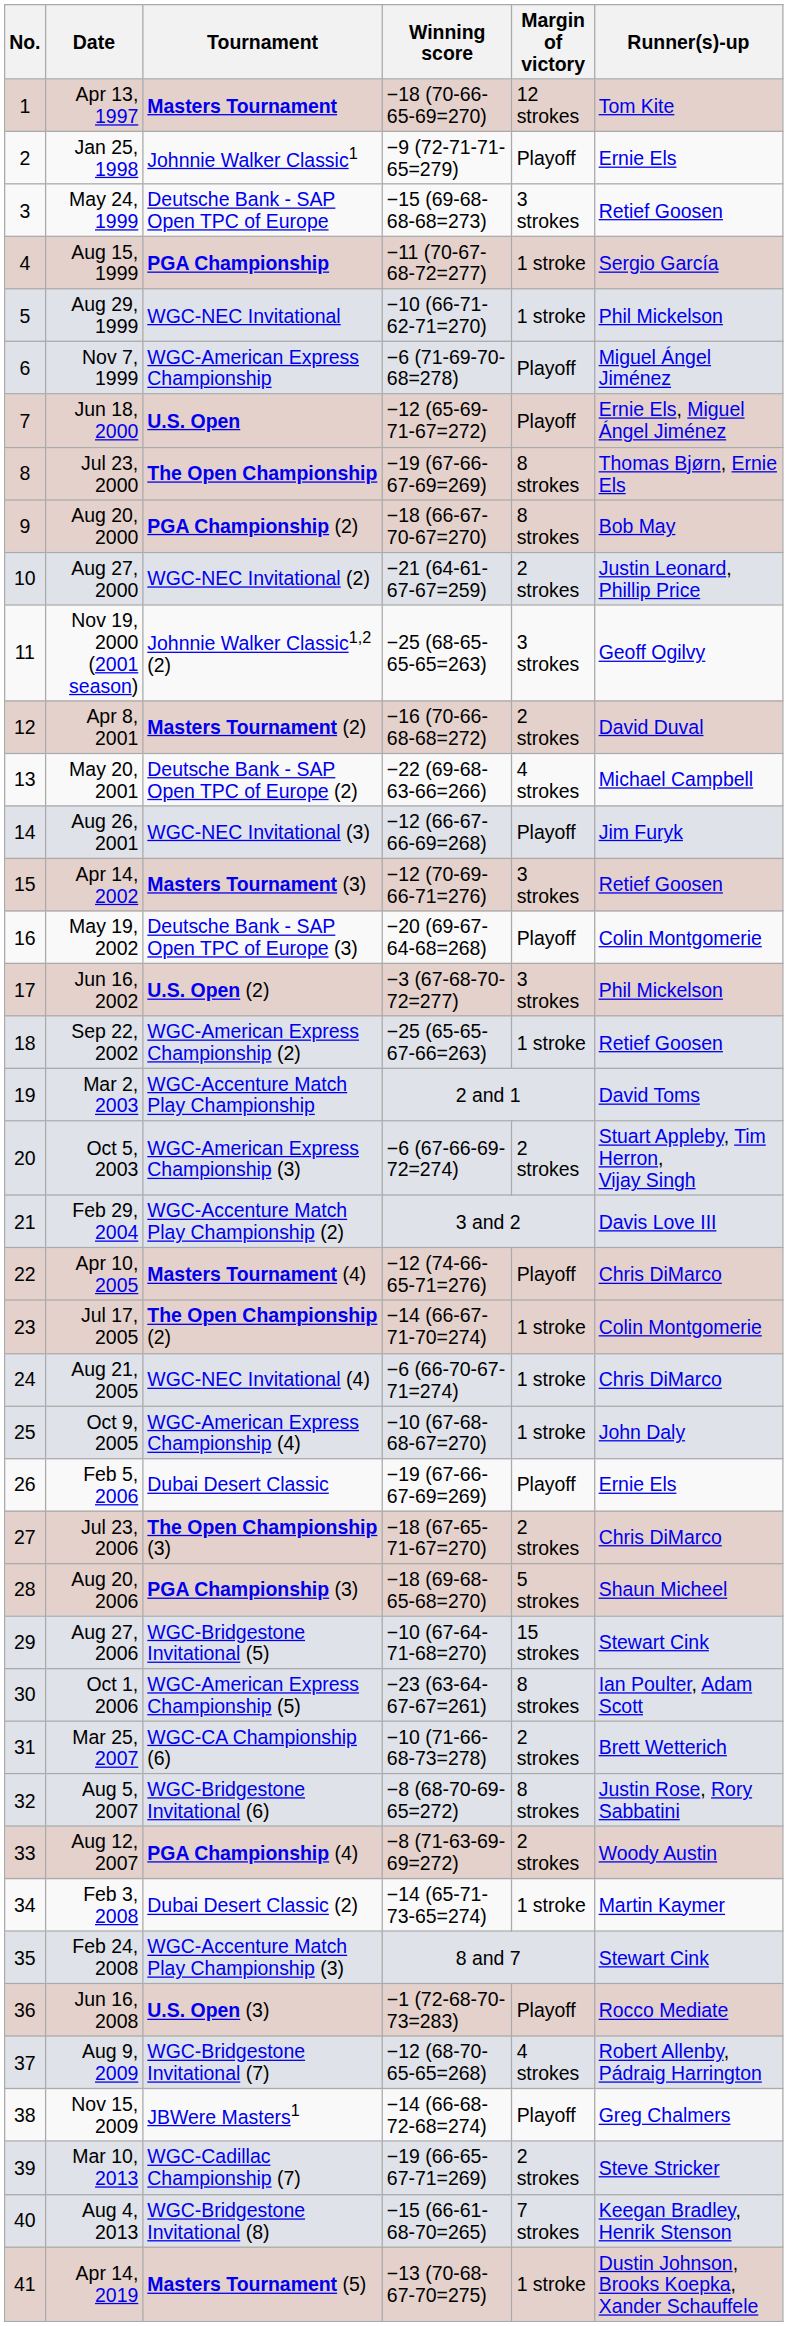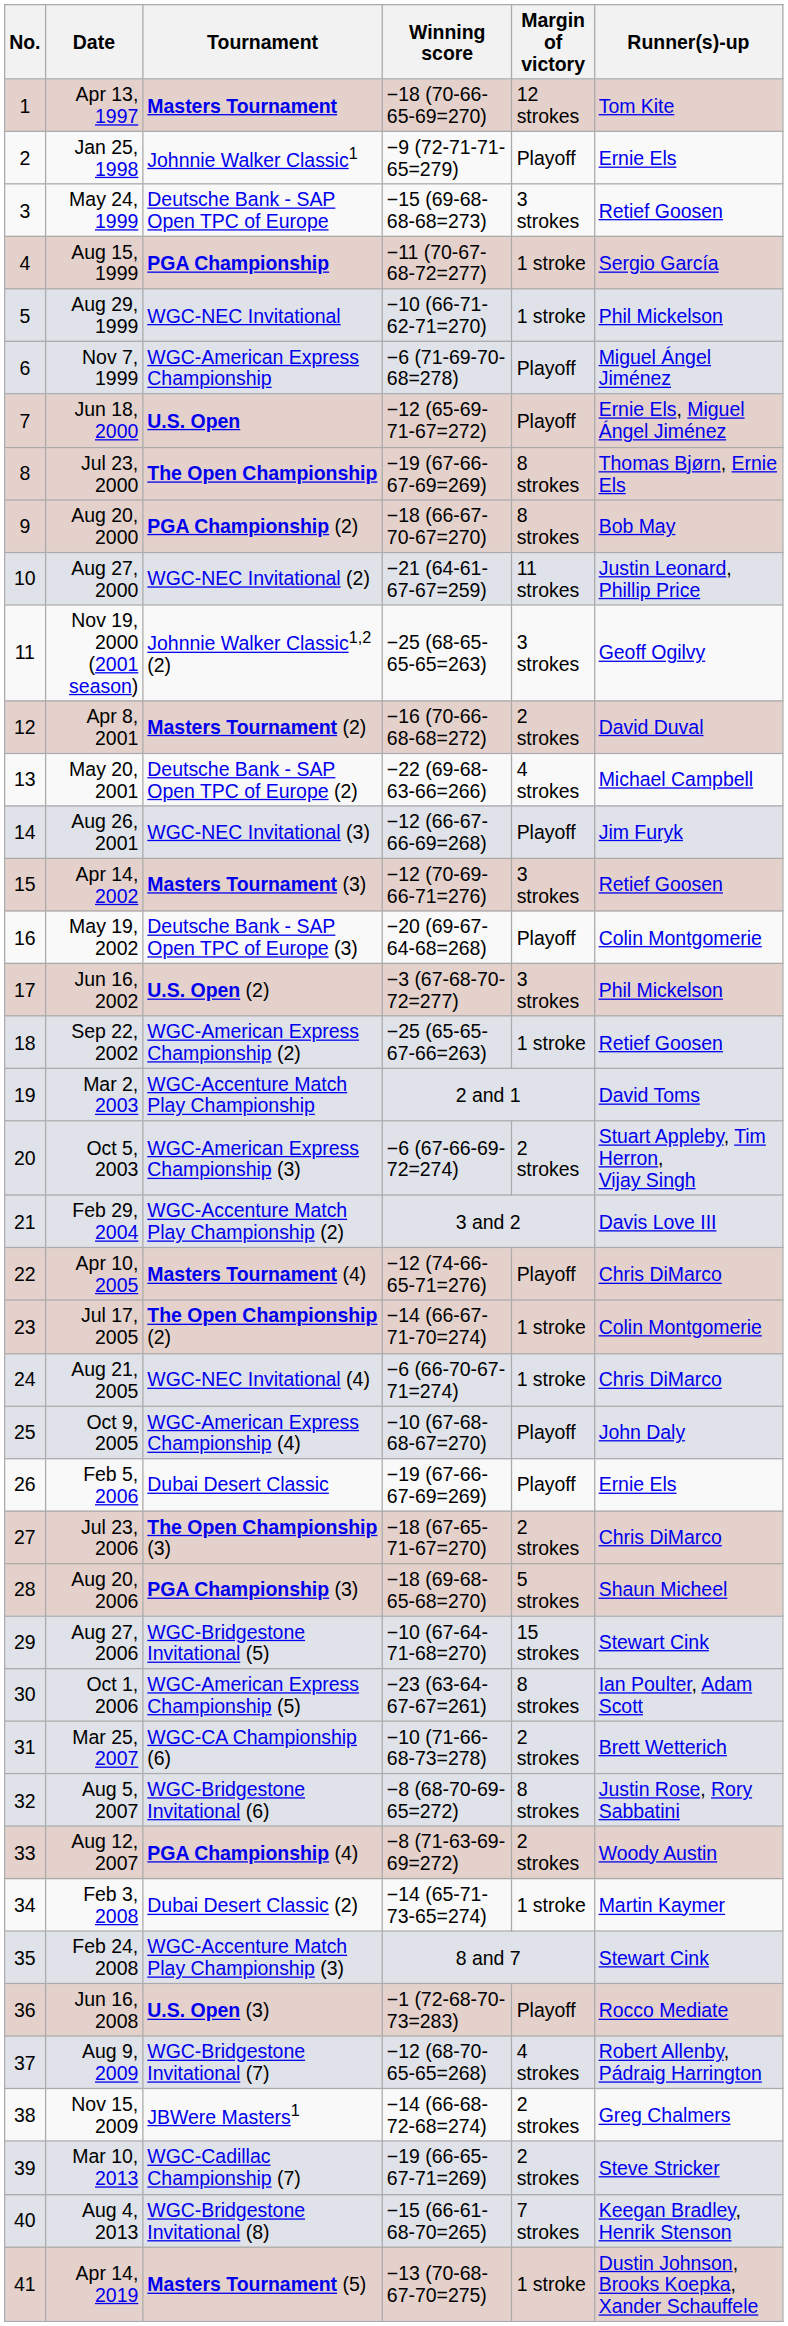Aug 27, 2000 | Margin of victory: 2 strokes -> 11 strokes
Oct 9, 2005 | Margin of victory: 1 stroke -> Playoff
Nov 15, 2009 | Margin of victory: Playoff -> 2 strokes
